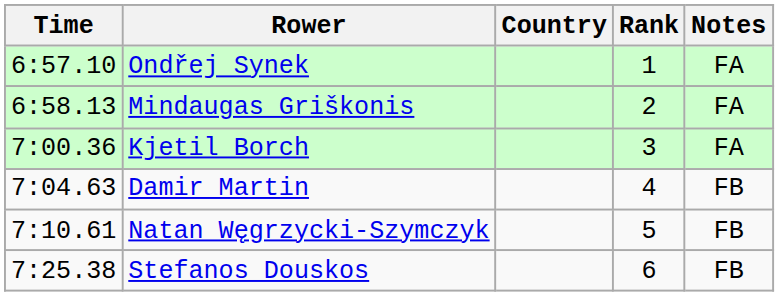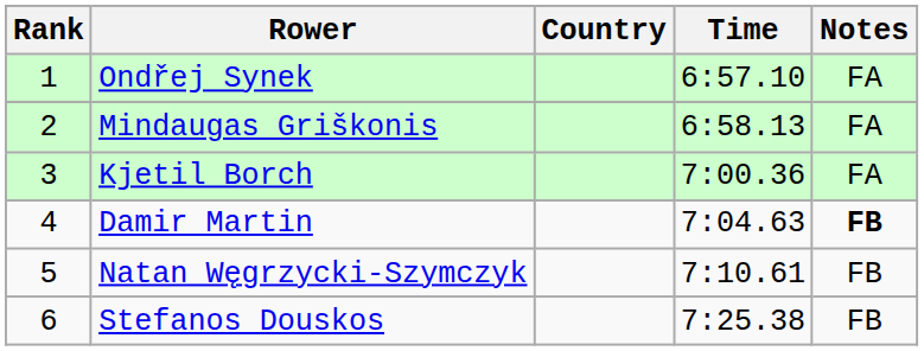columns swapped: Rank <-> Time
Damir Martin | Notes: normal -> bold
